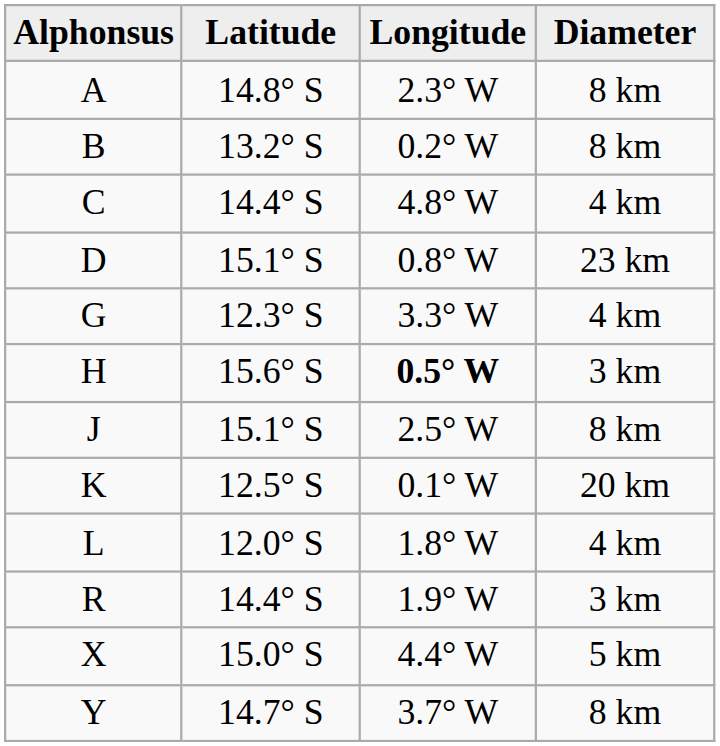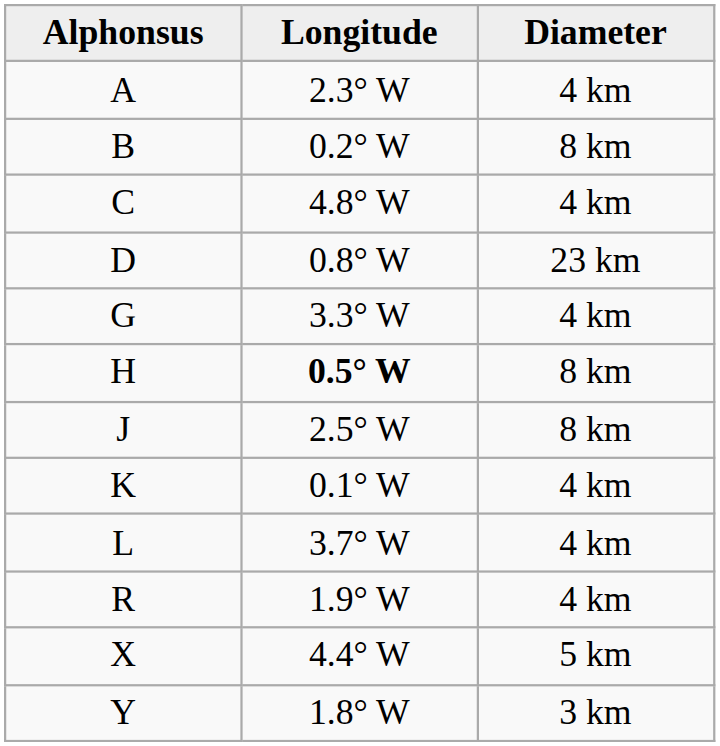- column: Latitude | 14.8° S | 13.2° S | 14.4° S | 15.1° S | 12.3° S | 15.6° S | 15.1° S | 12.5° S | 12.0° S | 14.4° S | 15.0° S | 14.7° S
A | Diameter: 8 km -> 4 km
H | Diameter: 3 km -> 8 km
K | Diameter: 20 km -> 4 km
L | Longitude: 1.8° W -> 3.7° W
R | Diameter: 3 km -> 4 km
Y | Longitude: 3.7° W -> 1.8° W
Y | Diameter: 8 km -> 3 km
